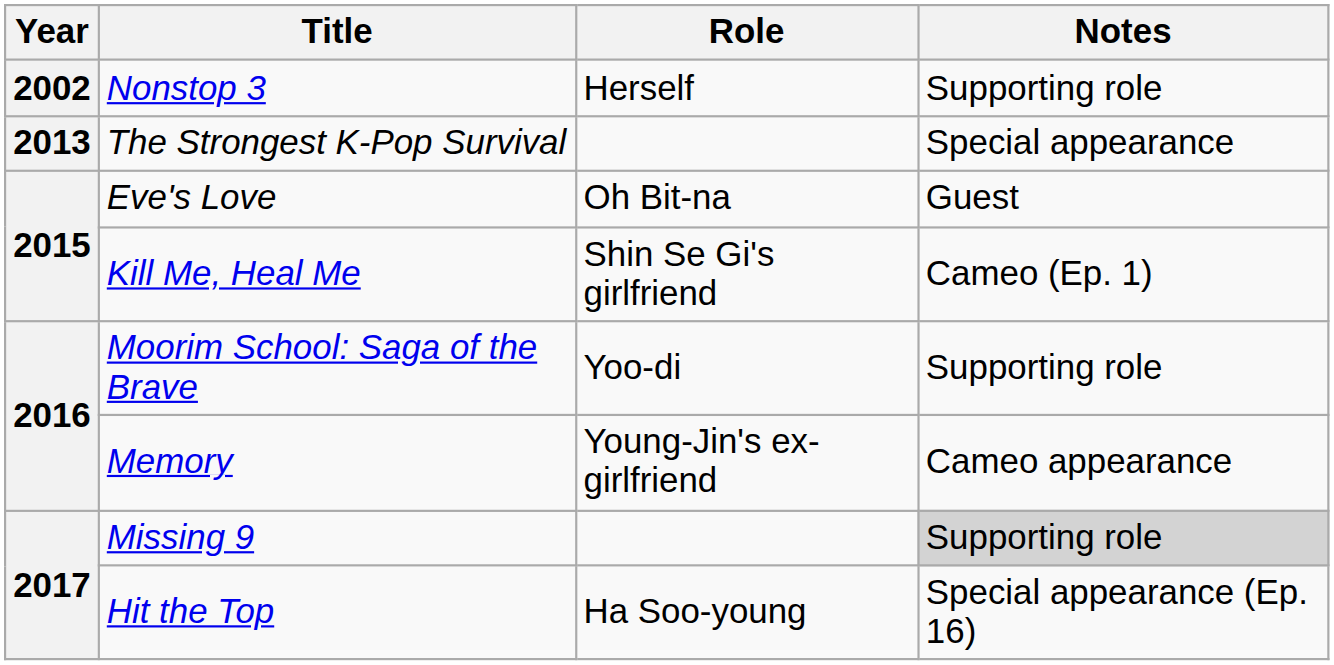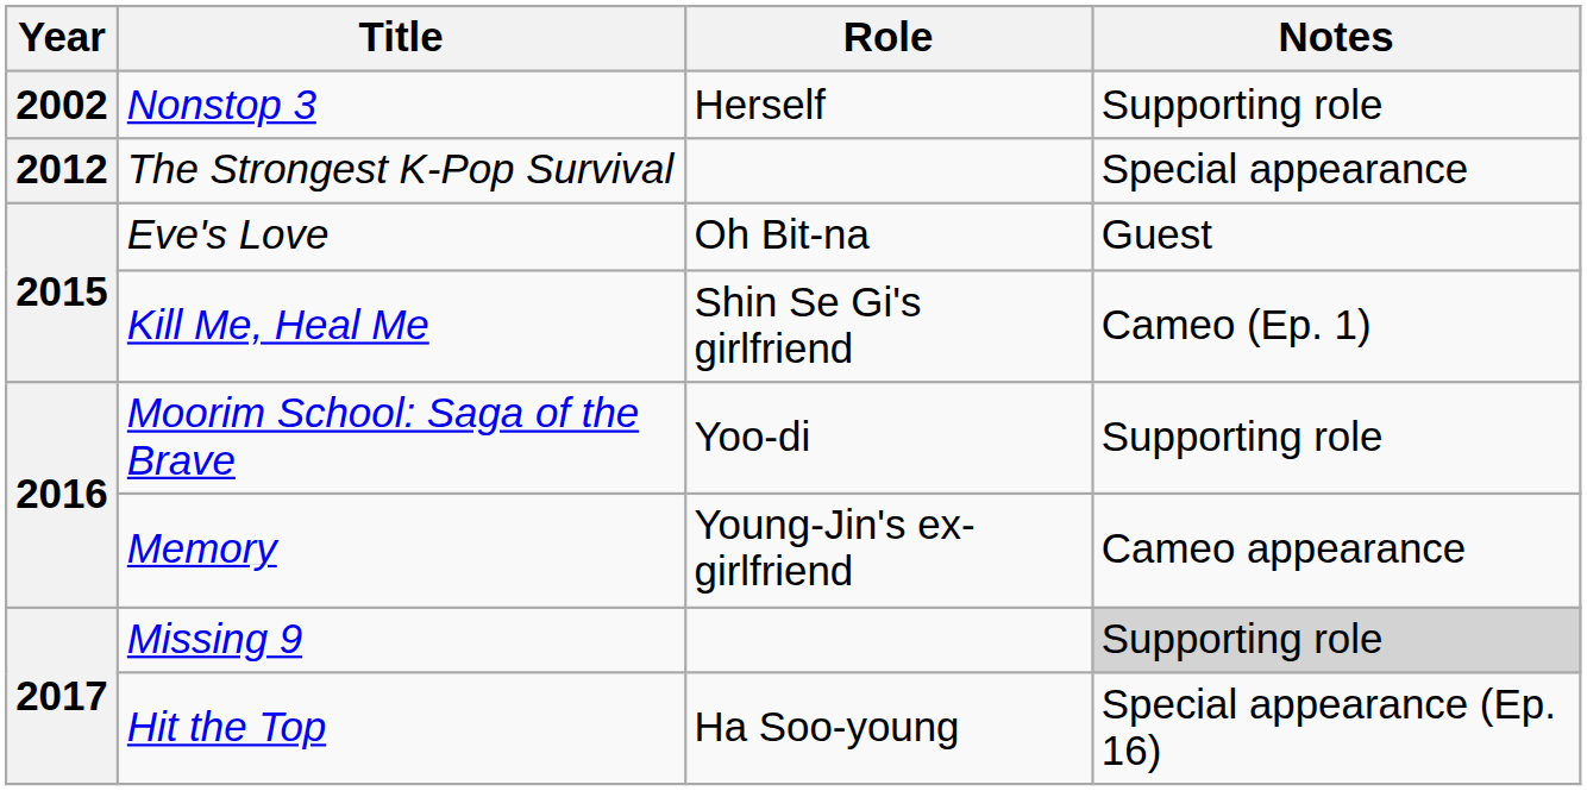The Strongest K-Pop Survival | Year: 2013 -> 2012
